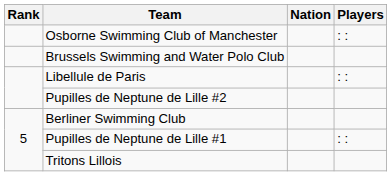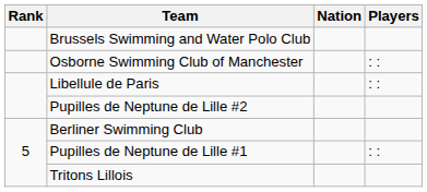rows swapped: Osborne Swimming Club of Manchester <-> Brussels Swimming and Water Polo Club
